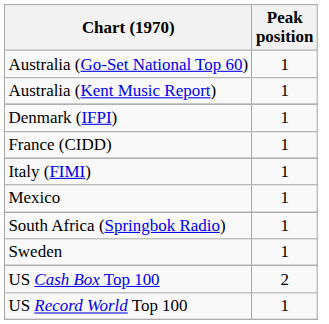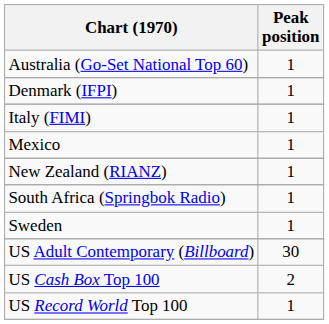- row: Australia (Kent Music Report) | 1
- row: France (CIDD) | 1
+ row: New Zealand (RIANZ) | 1
+ row: US Adult Contemporary (Billboard) | 30
